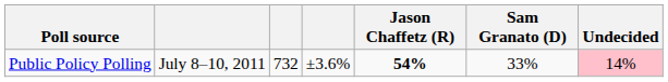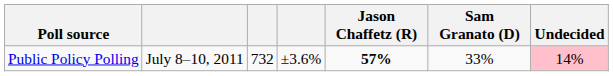Public Policy Polling | Jason Chaffetz (R): 54% -> 57%
